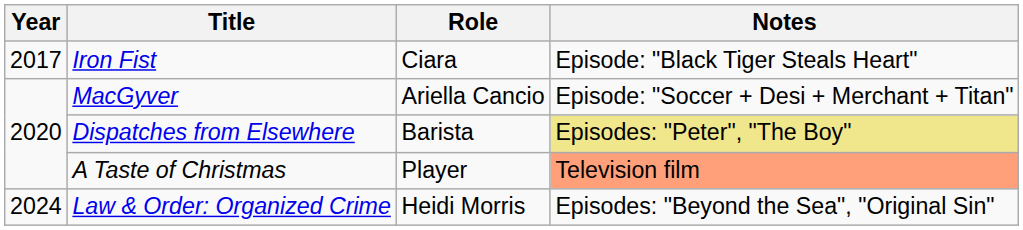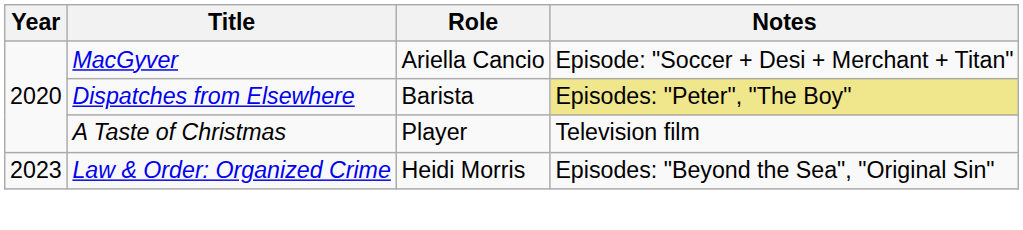- row: 2017 | Iron Fist | Ciara | Episode: "Black Tiger Steals Heart"
A Taste of Christmas | Notes: lightsalmon background -> no background
Law & Order: Organized Crime | Year: 2024 -> 2023
